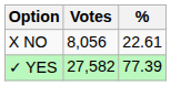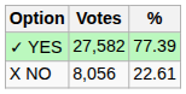rows swapped: ✓ YES <-> X NO
